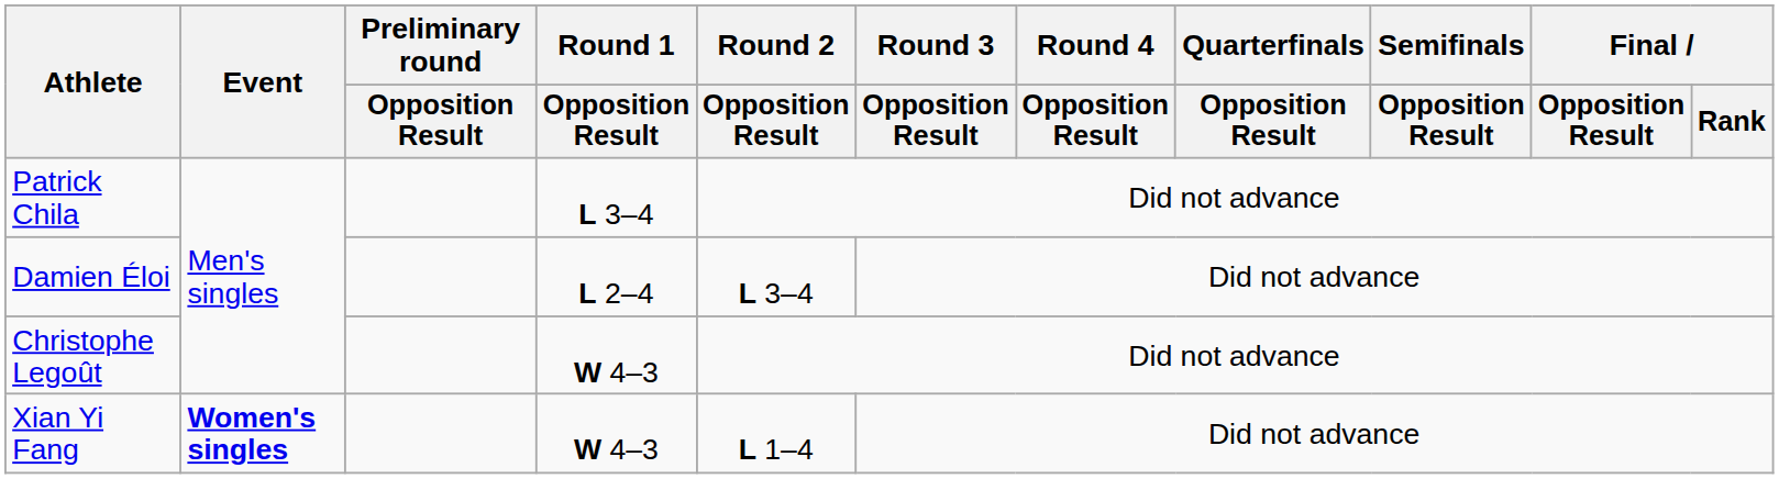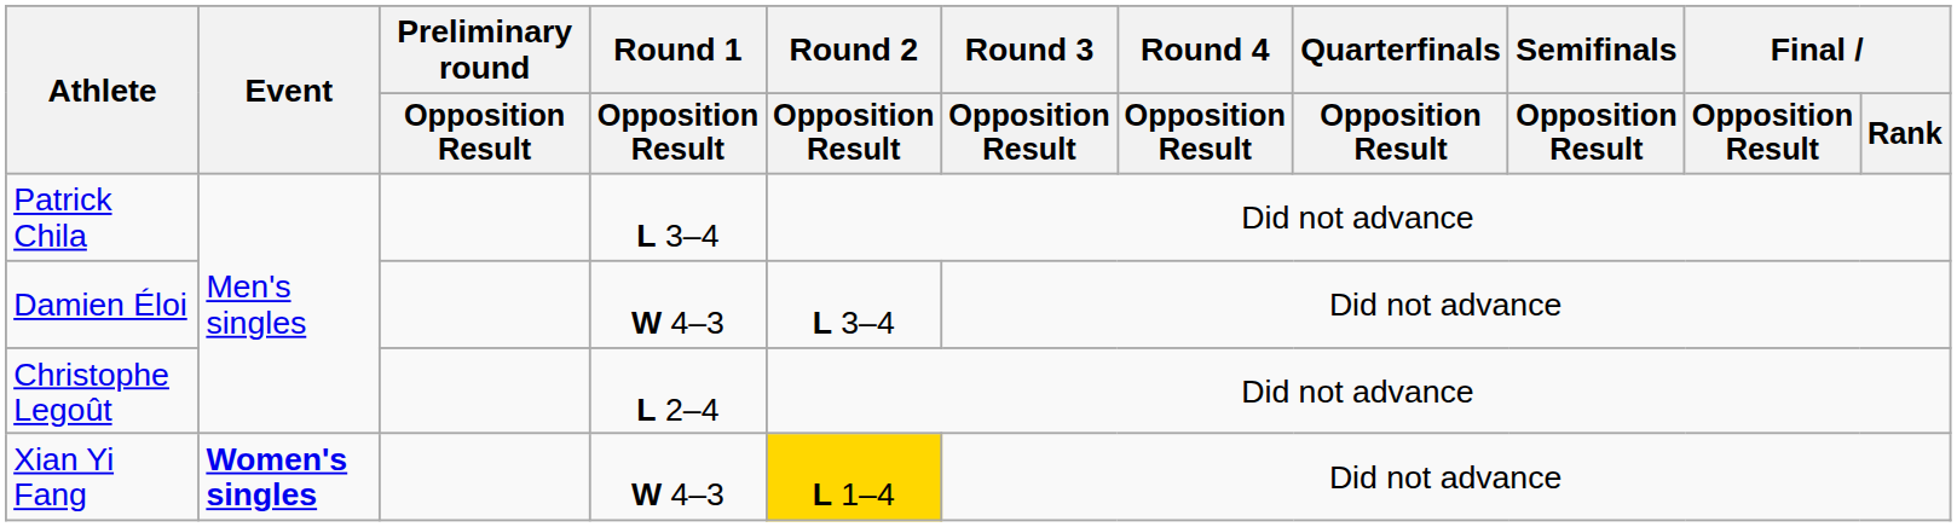Damien Éloi | Round 1 / Opposition Result: L 2–4 -> W 4–3
Christophe Legoût | Round 1 / Opposition Result: W 4–3 -> L 2–4
Xian Yi Fang | Round 2 / Opposition Result: no background -> gold background
